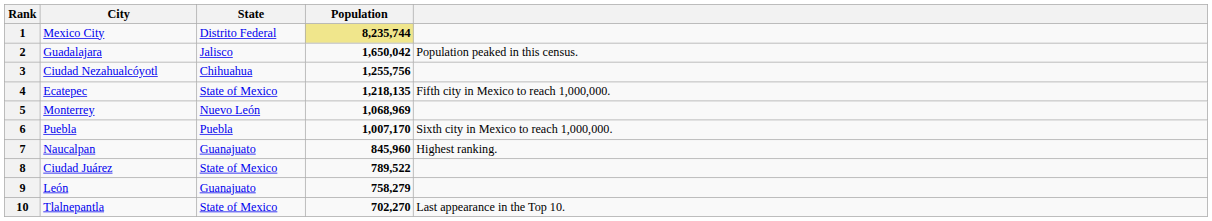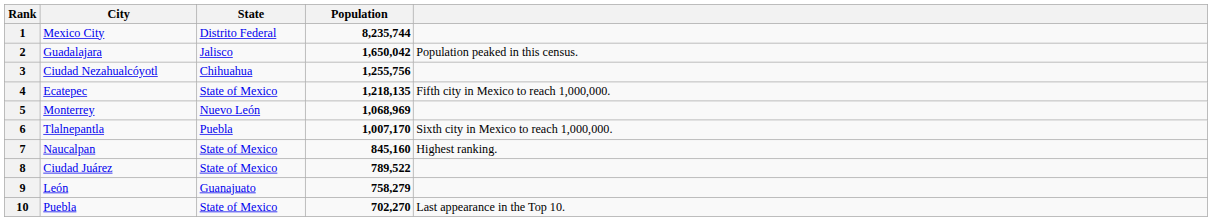1 | Population: khaki background -> no background
6 | City: Puebla -> Tlalnepantla
7 | State: Guanajuato -> State of Mexico
7 | Population: 845,960 -> 845,160
10 | City: Tlalnepantla -> Puebla
